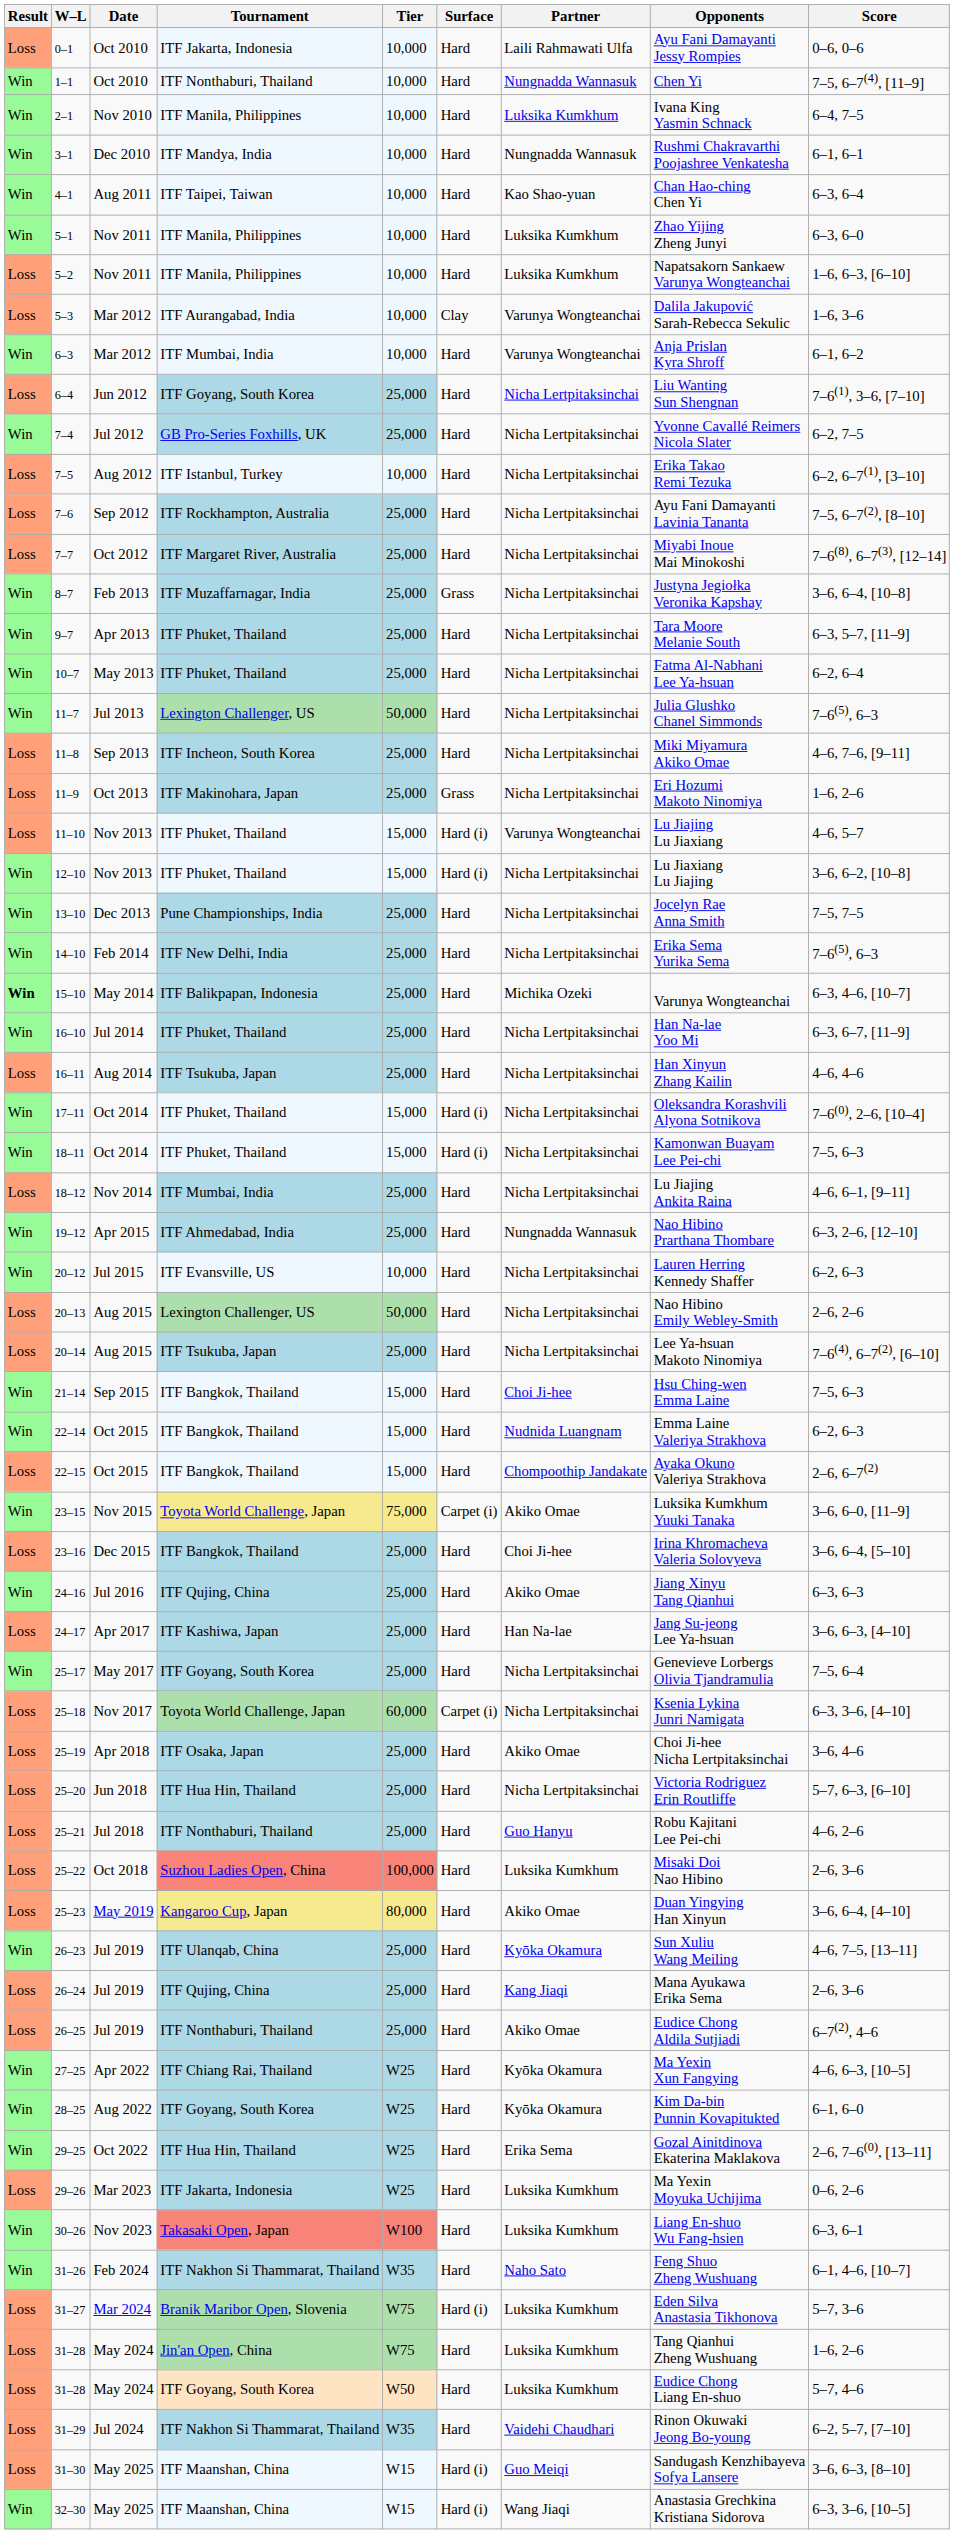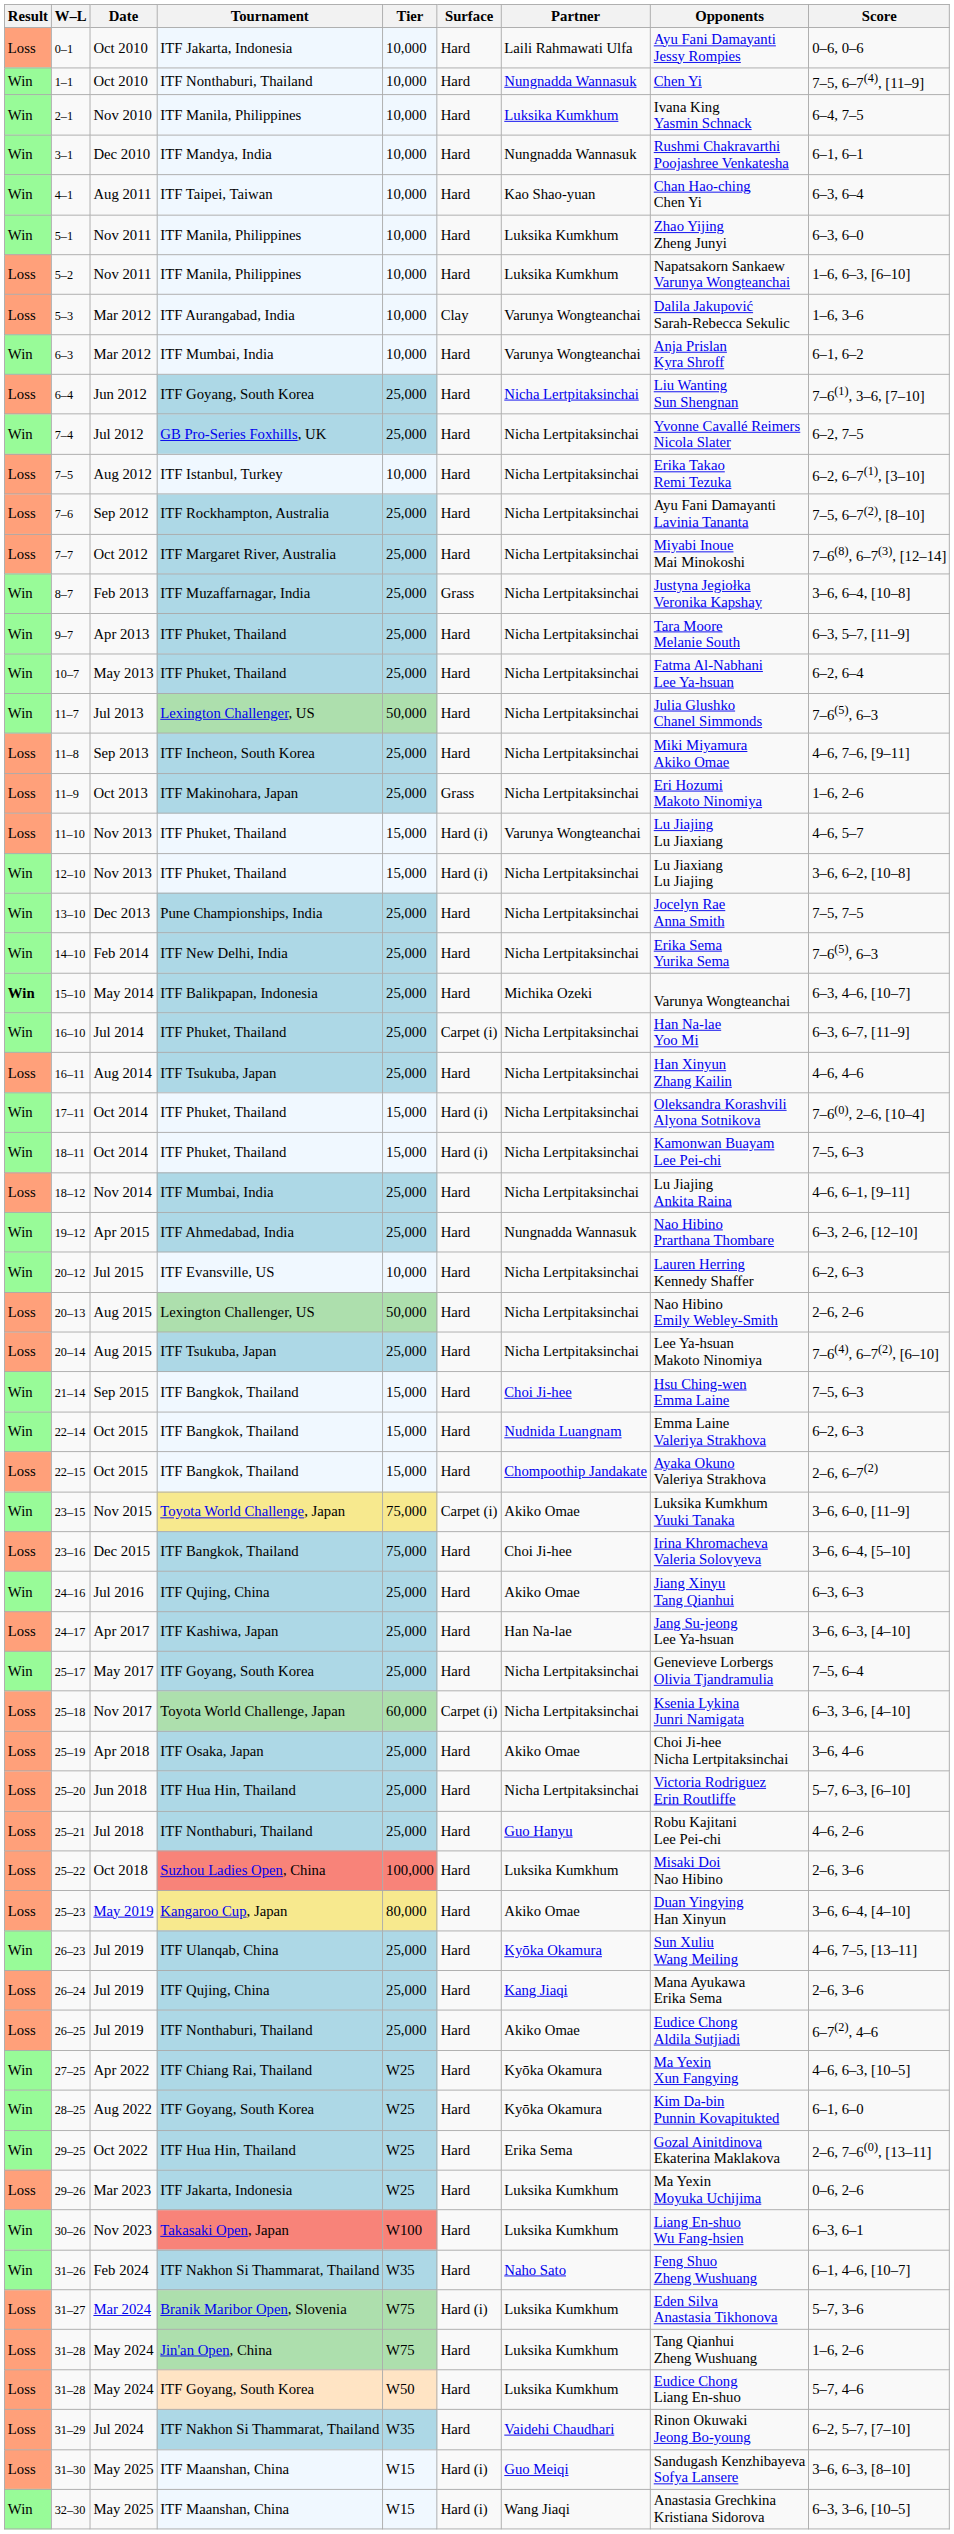16–10 | Surface: Hard -> Carpet (i)
23–16 | Tier: 25,000 -> 75,000
